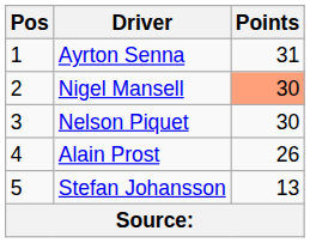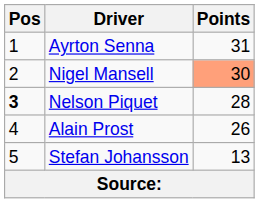Nelson Piquet | Pos: normal -> bold
Nelson Piquet | Points: 30 -> 28
